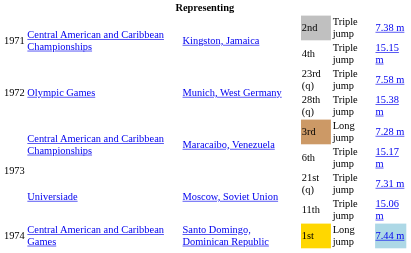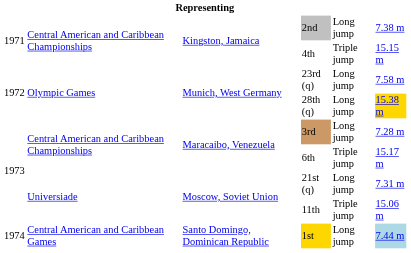2nd | column 5: Triple jump -> Long jump
23rd (q) | column 5: Triple jump -> Long jump
28th (q) | column 5: Triple jump -> Long jump
28th (q) | column 6: no background -> gold background
21st (q) | column 5: Triple jump -> Long jump
